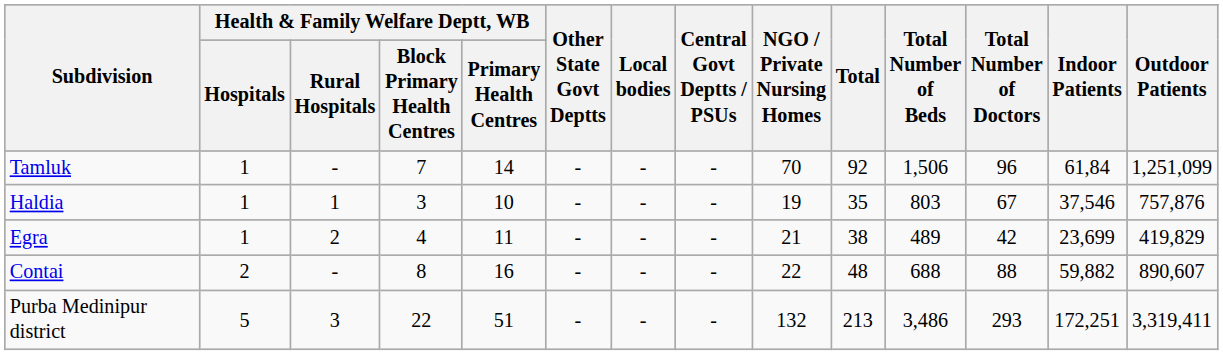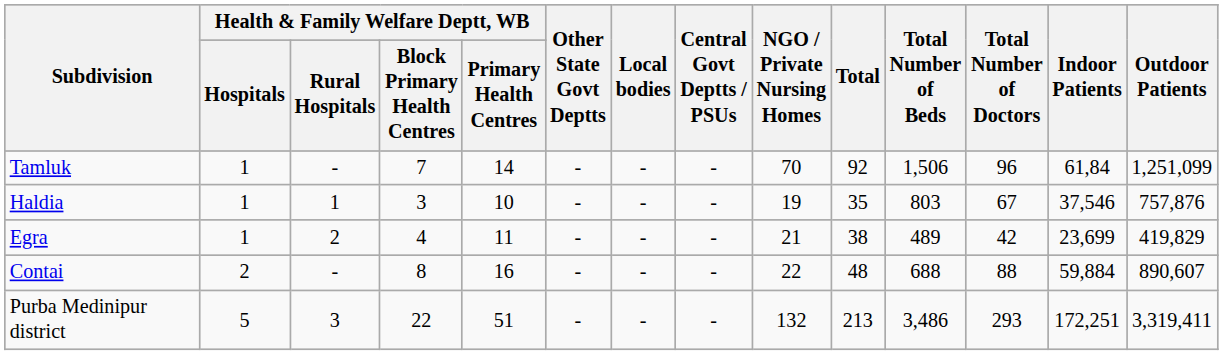Contai | Indoor Patients: 59,882 -> 59,884
